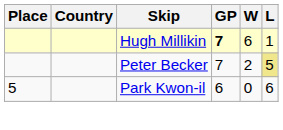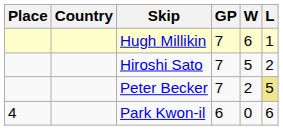Hugh Millikin | GP: bold -> normal
+ row: Hiroshi Sato | 7 | 5 | 2
Park Kwon-il | Place: 5 -> 4
